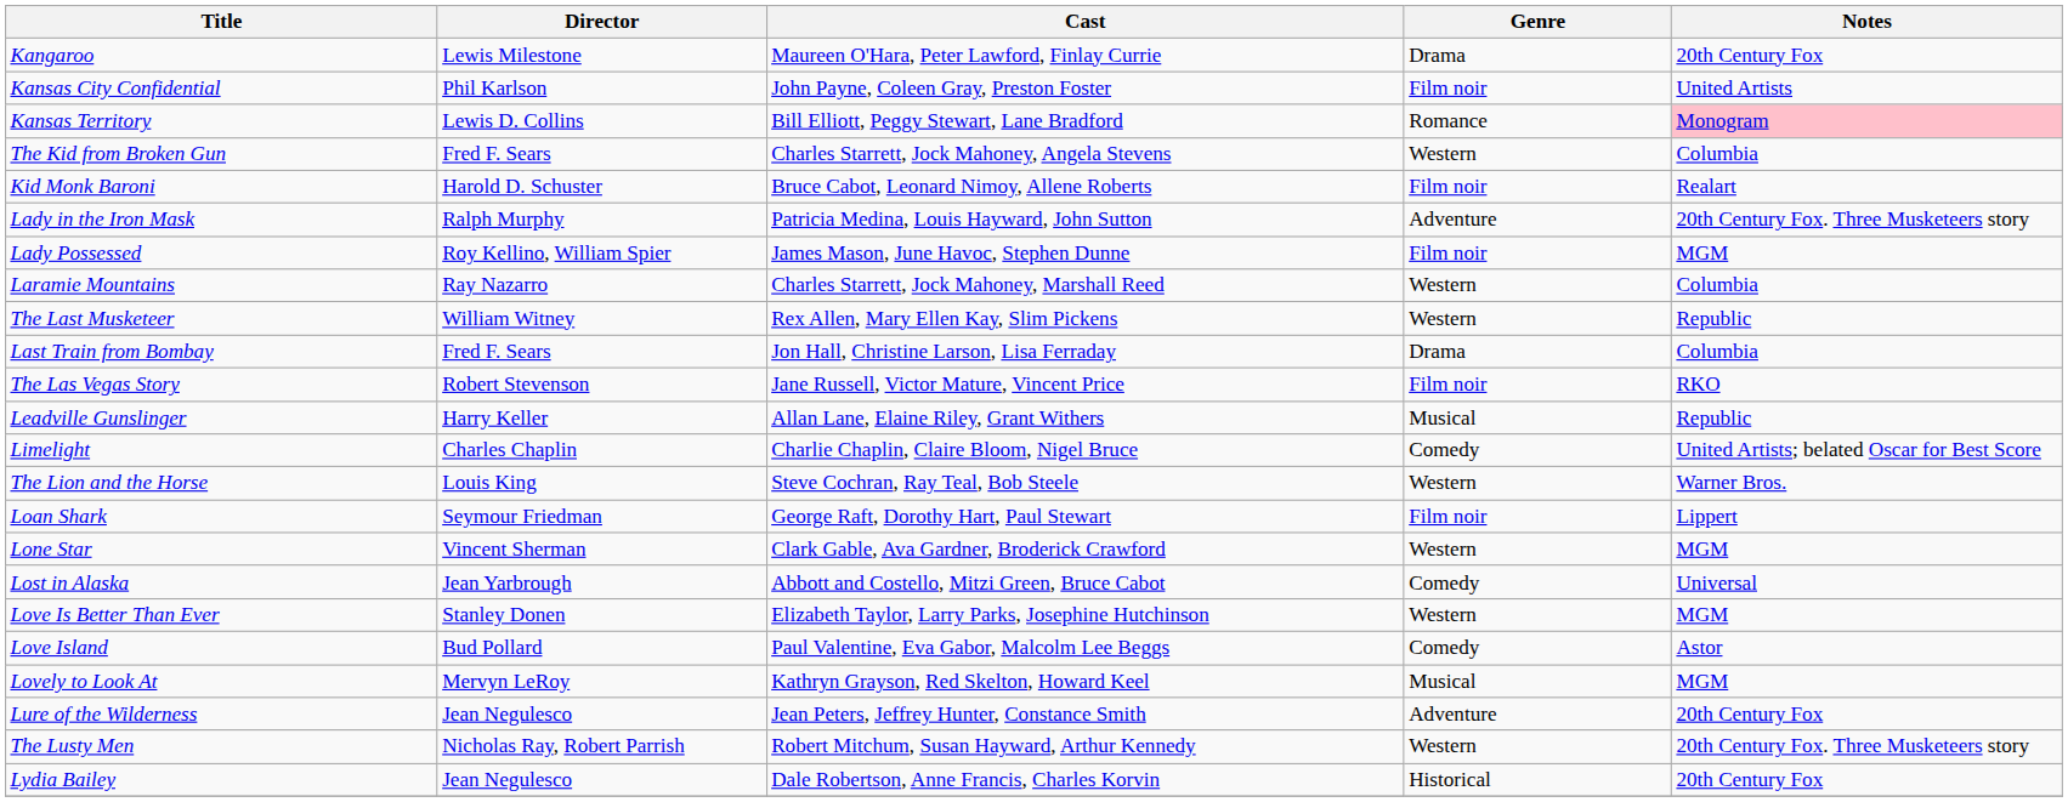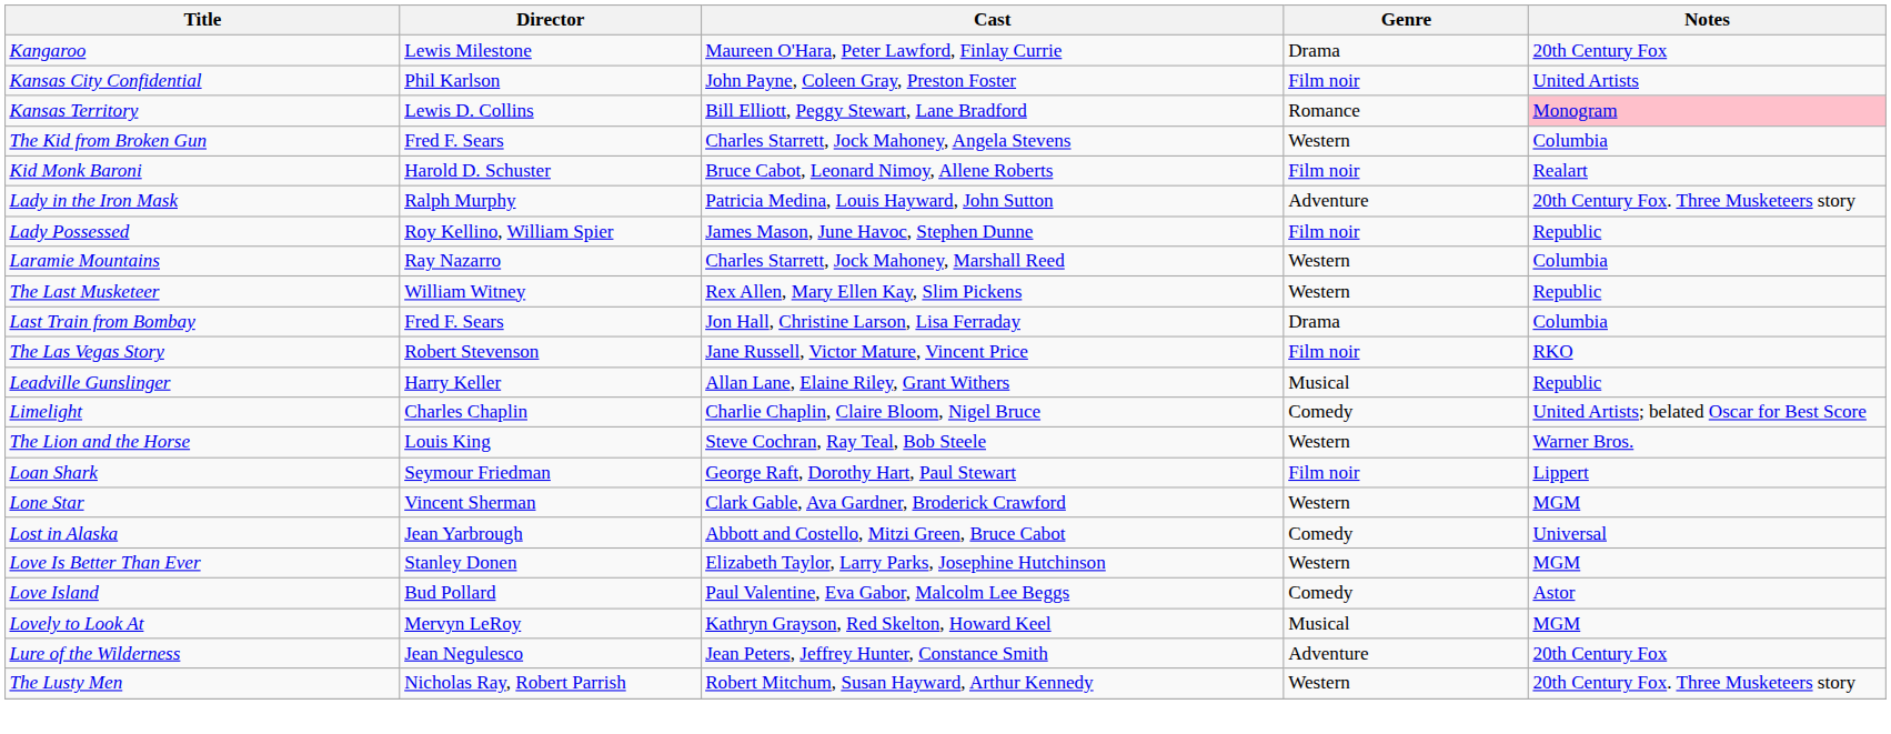Lady Possessed | Notes: MGM -> Republic
- row: Lydia Bailey | Jean Negulesco | Dale Robertson, Anne Francis, Charles Korvin | Historical | 20th Century Fox
